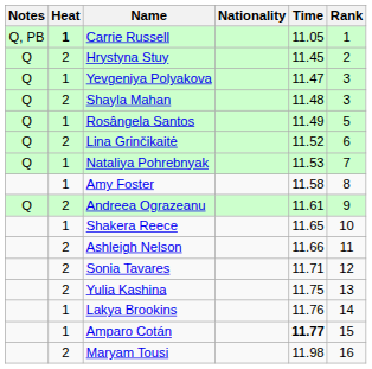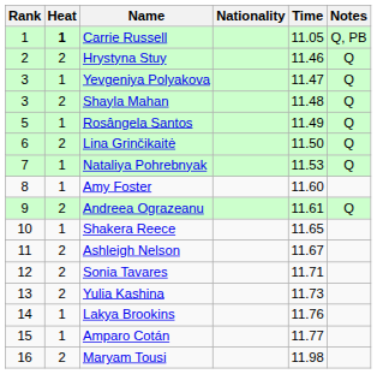columns swapped: Rank <-> Notes
Hrystyna Stuy | Time: 11.45 -> 11.46
Lina Grinčikaitė | Time: 11.52 -> 11.50
Amy Foster | Time: 11.58 -> 11.60
Ashleigh Nelson | Time: 11.66 -> 11.67
Yulia Kashina | Time: 11.75 -> 11.73
Amparo Cotán | Time: bold -> normal
